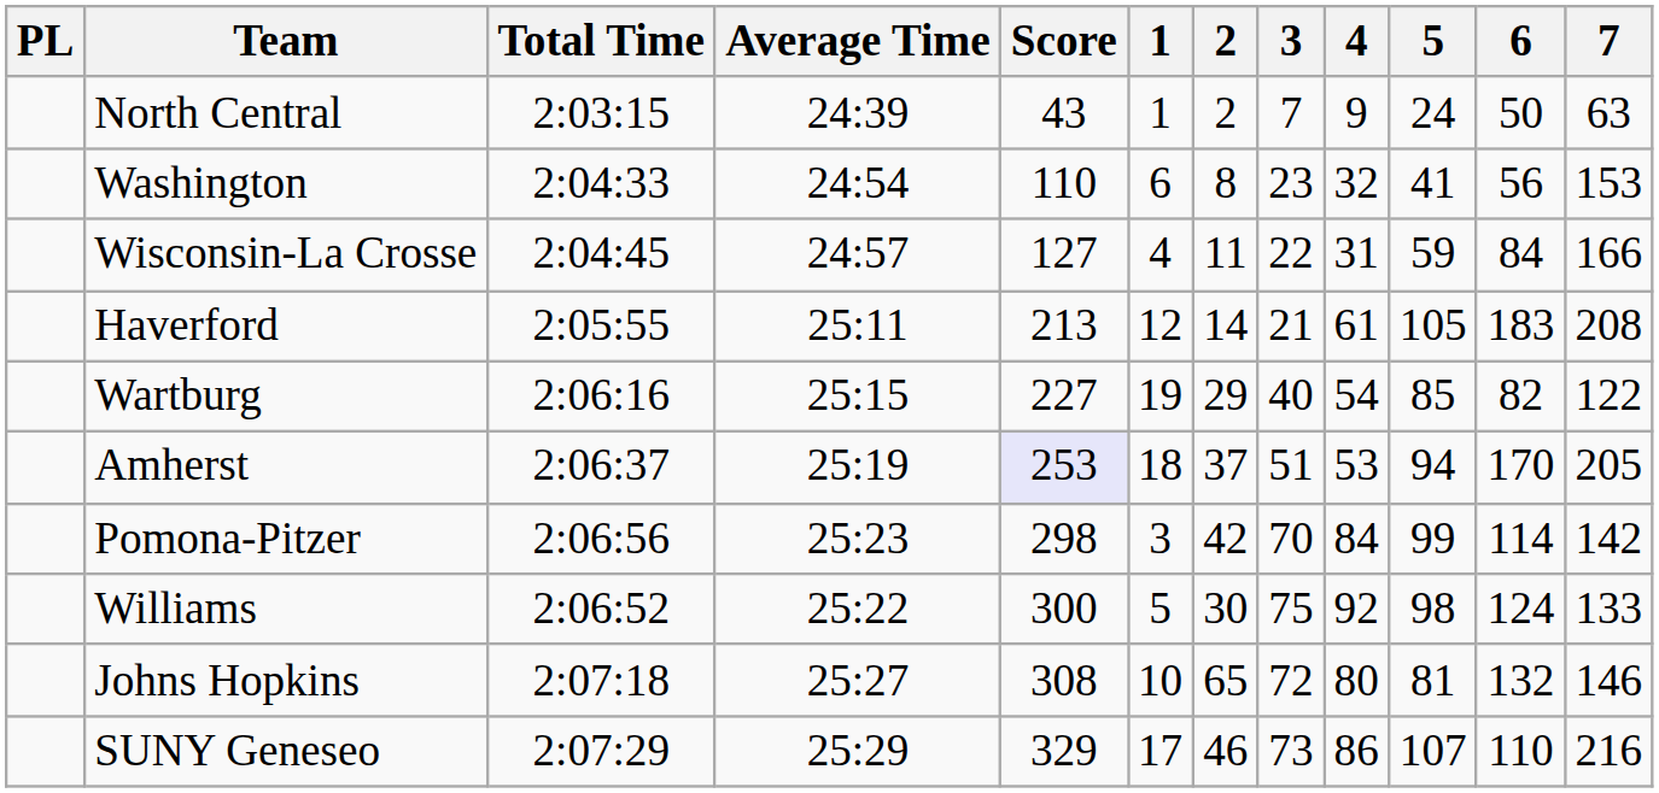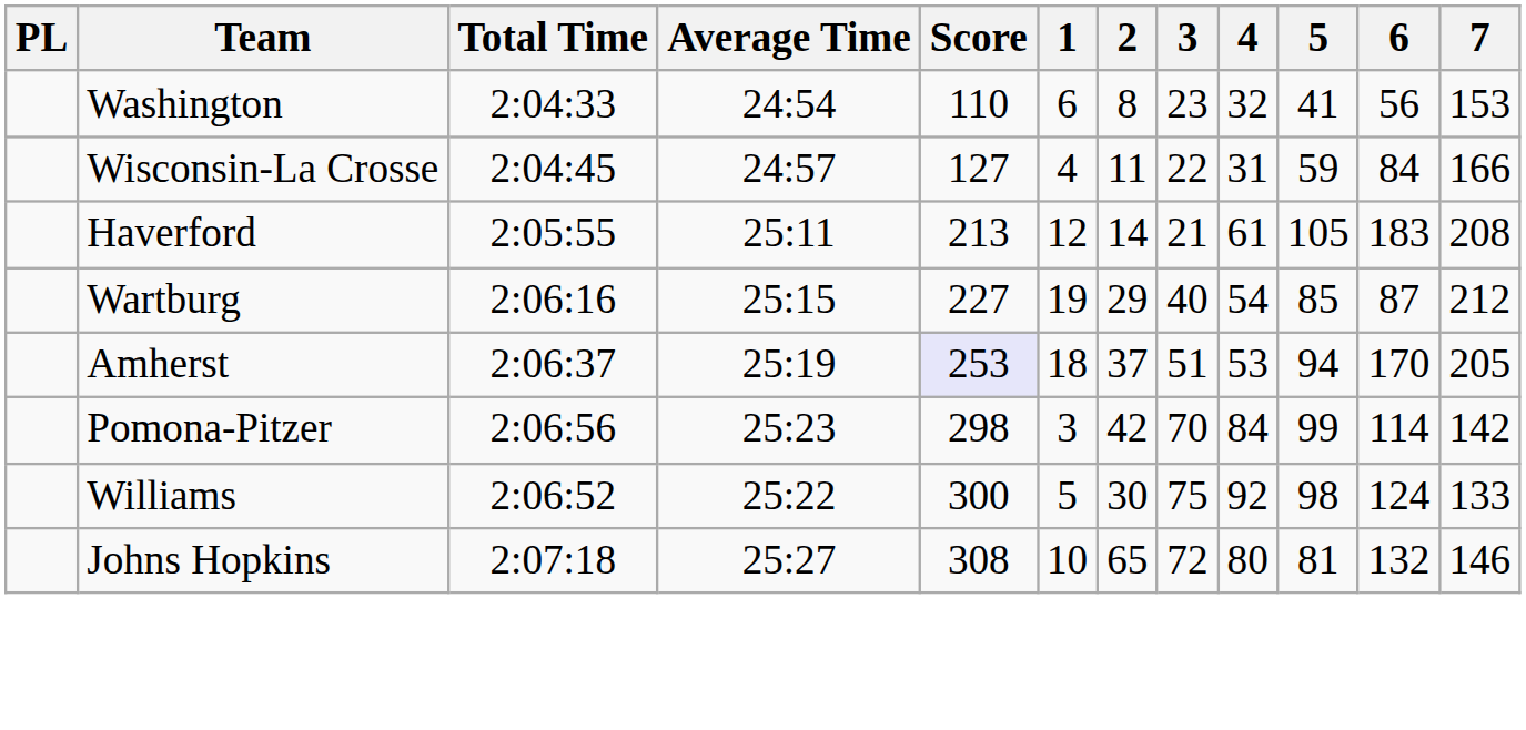- row: North Central | 2:03:15 | 24:39 | 43 | 1 | 2 | 7 | 9 | 24 | 50 | 63
Wartburg | 6: 82 -> 87
Wartburg | 7: 122 -> 212
- row: SUNY Geneseo | 2:07:29 | 25:29 | 329 | 17 | 46 | 73 | 86 | 107 | 110 | 216
